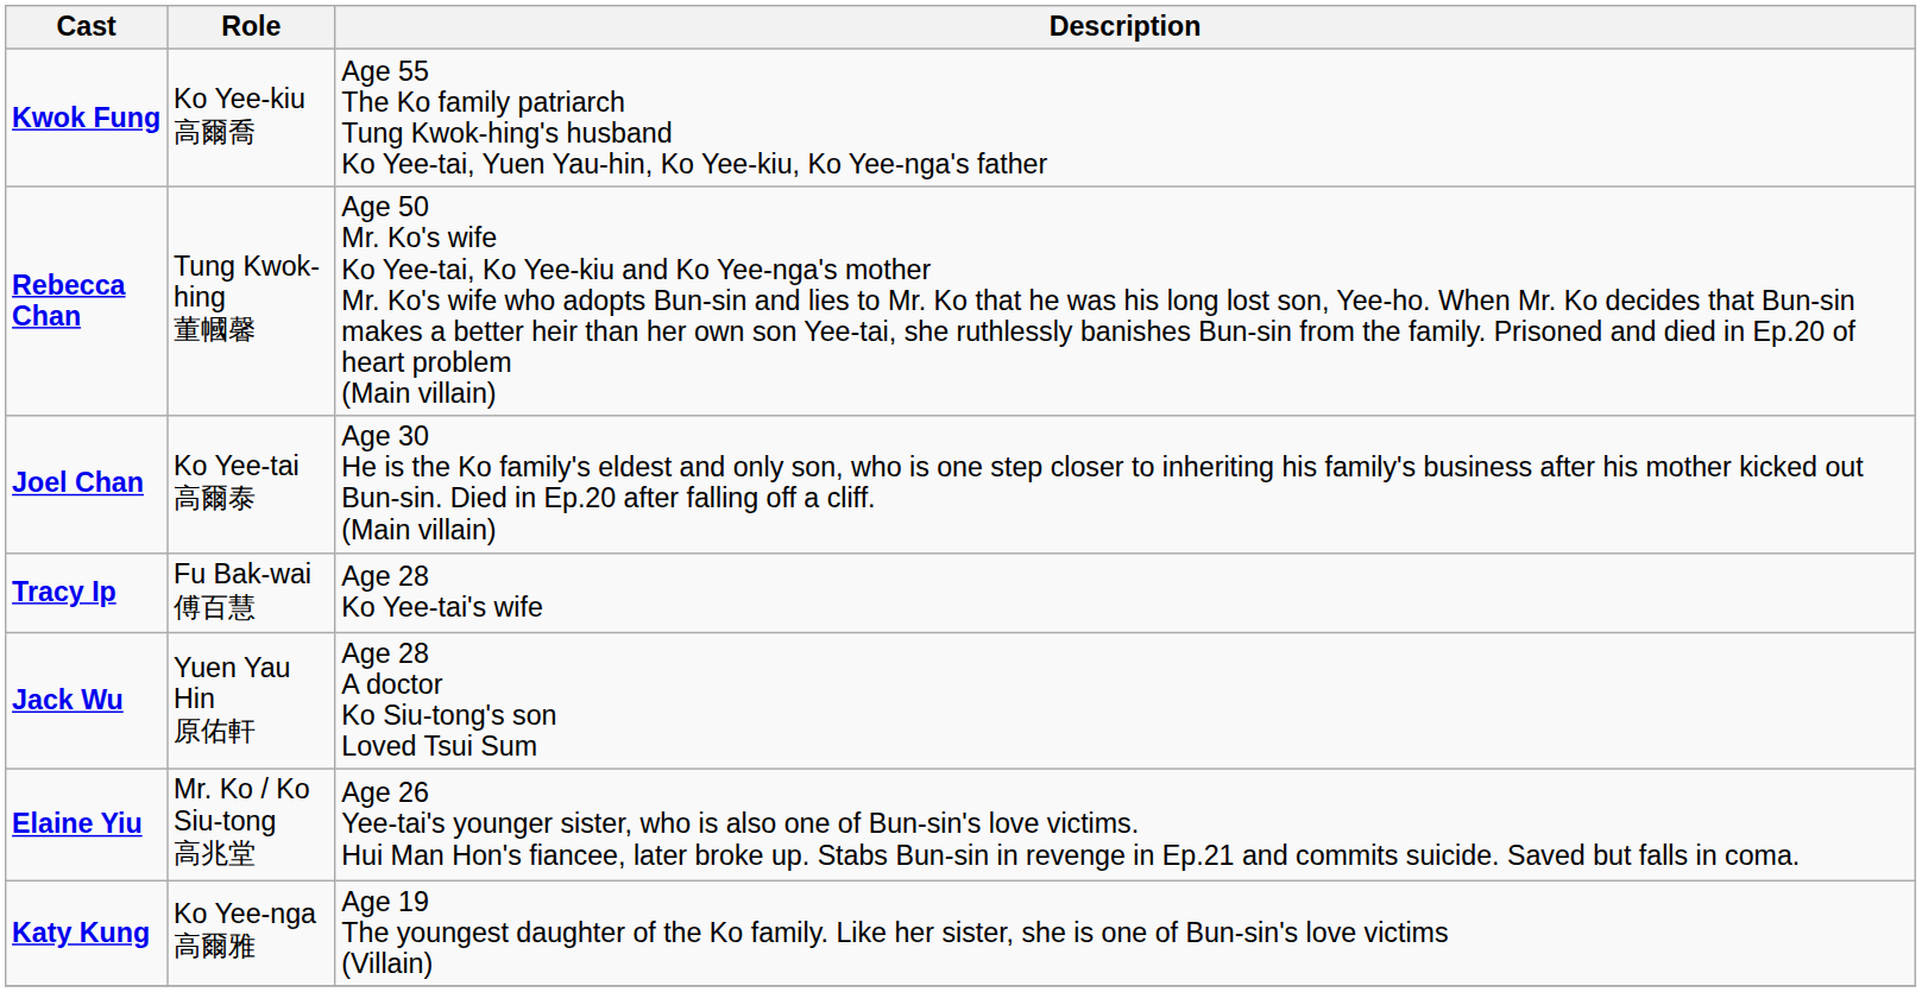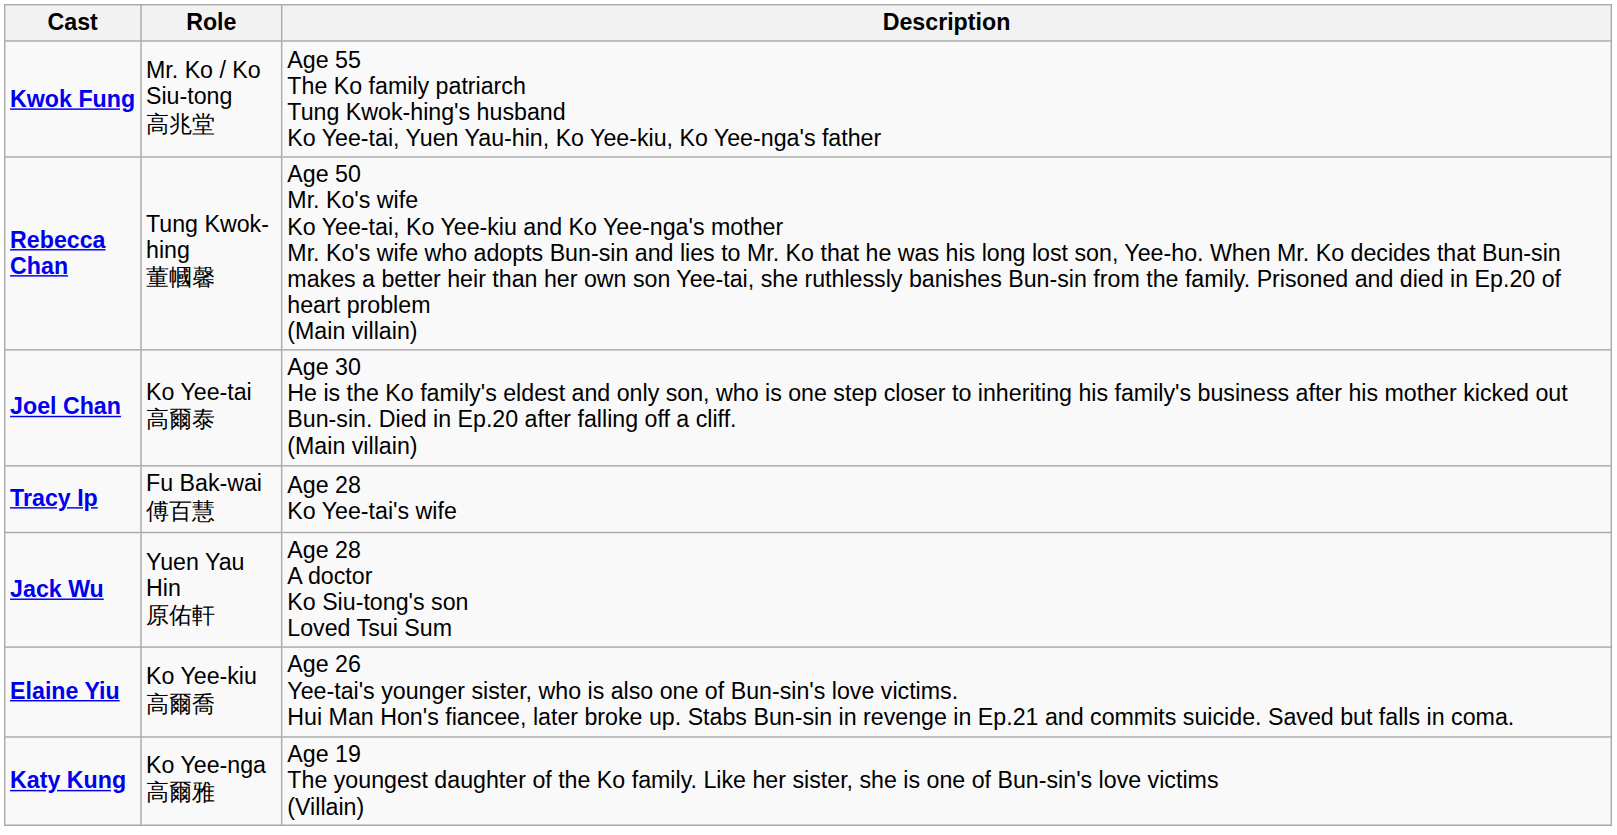Kwok Fung | Role: Ko Yee-kiu 高爾喬 -> Mr. Ko / Ko Siu-tong 高兆堂
Elaine Yiu | Role: Mr. Ko / Ko Siu-tong 高兆堂 -> Ko Yee-kiu 高爾喬
